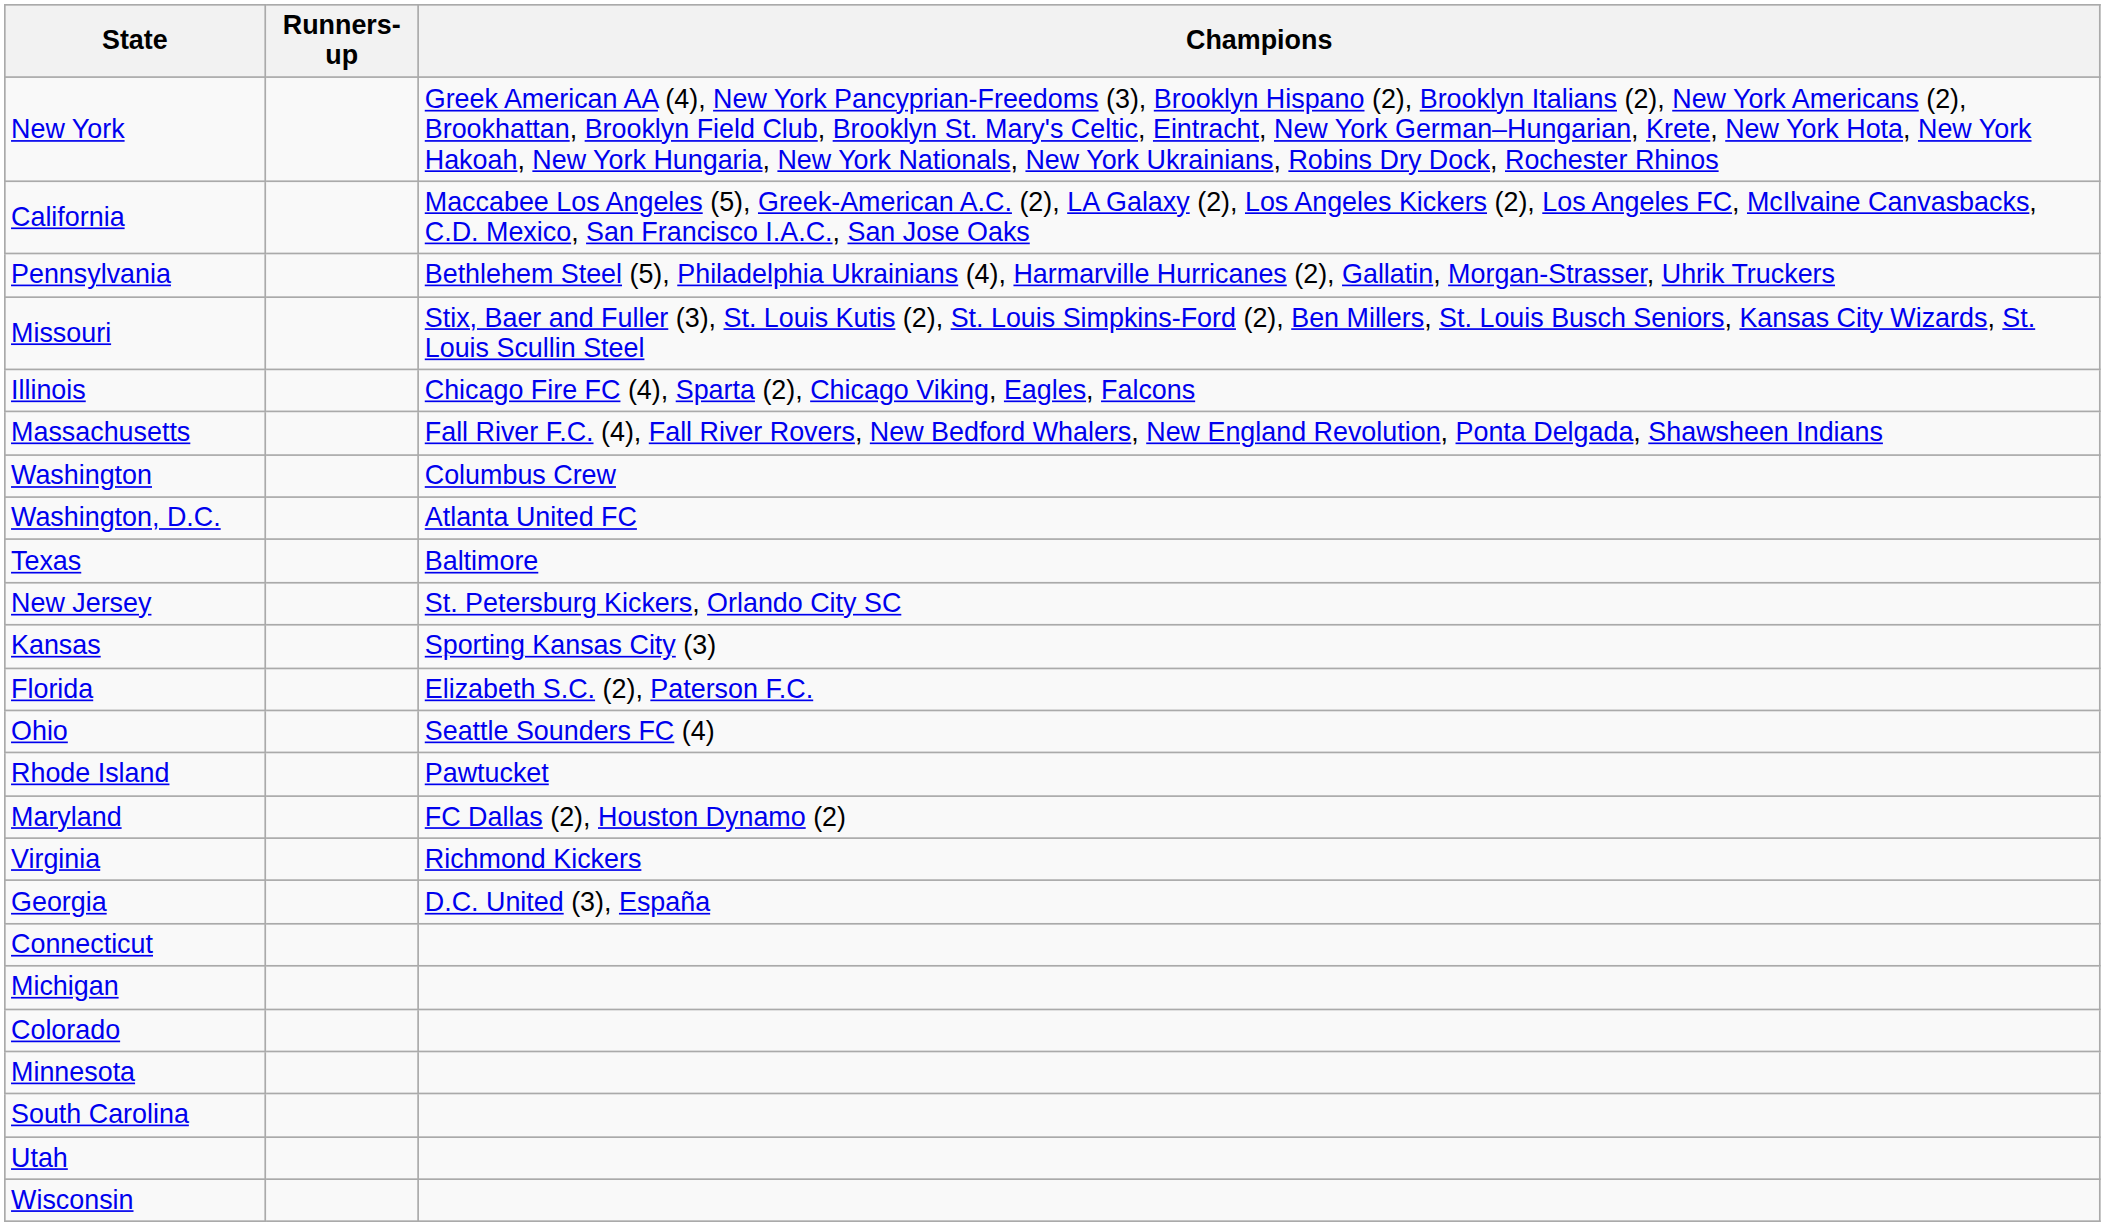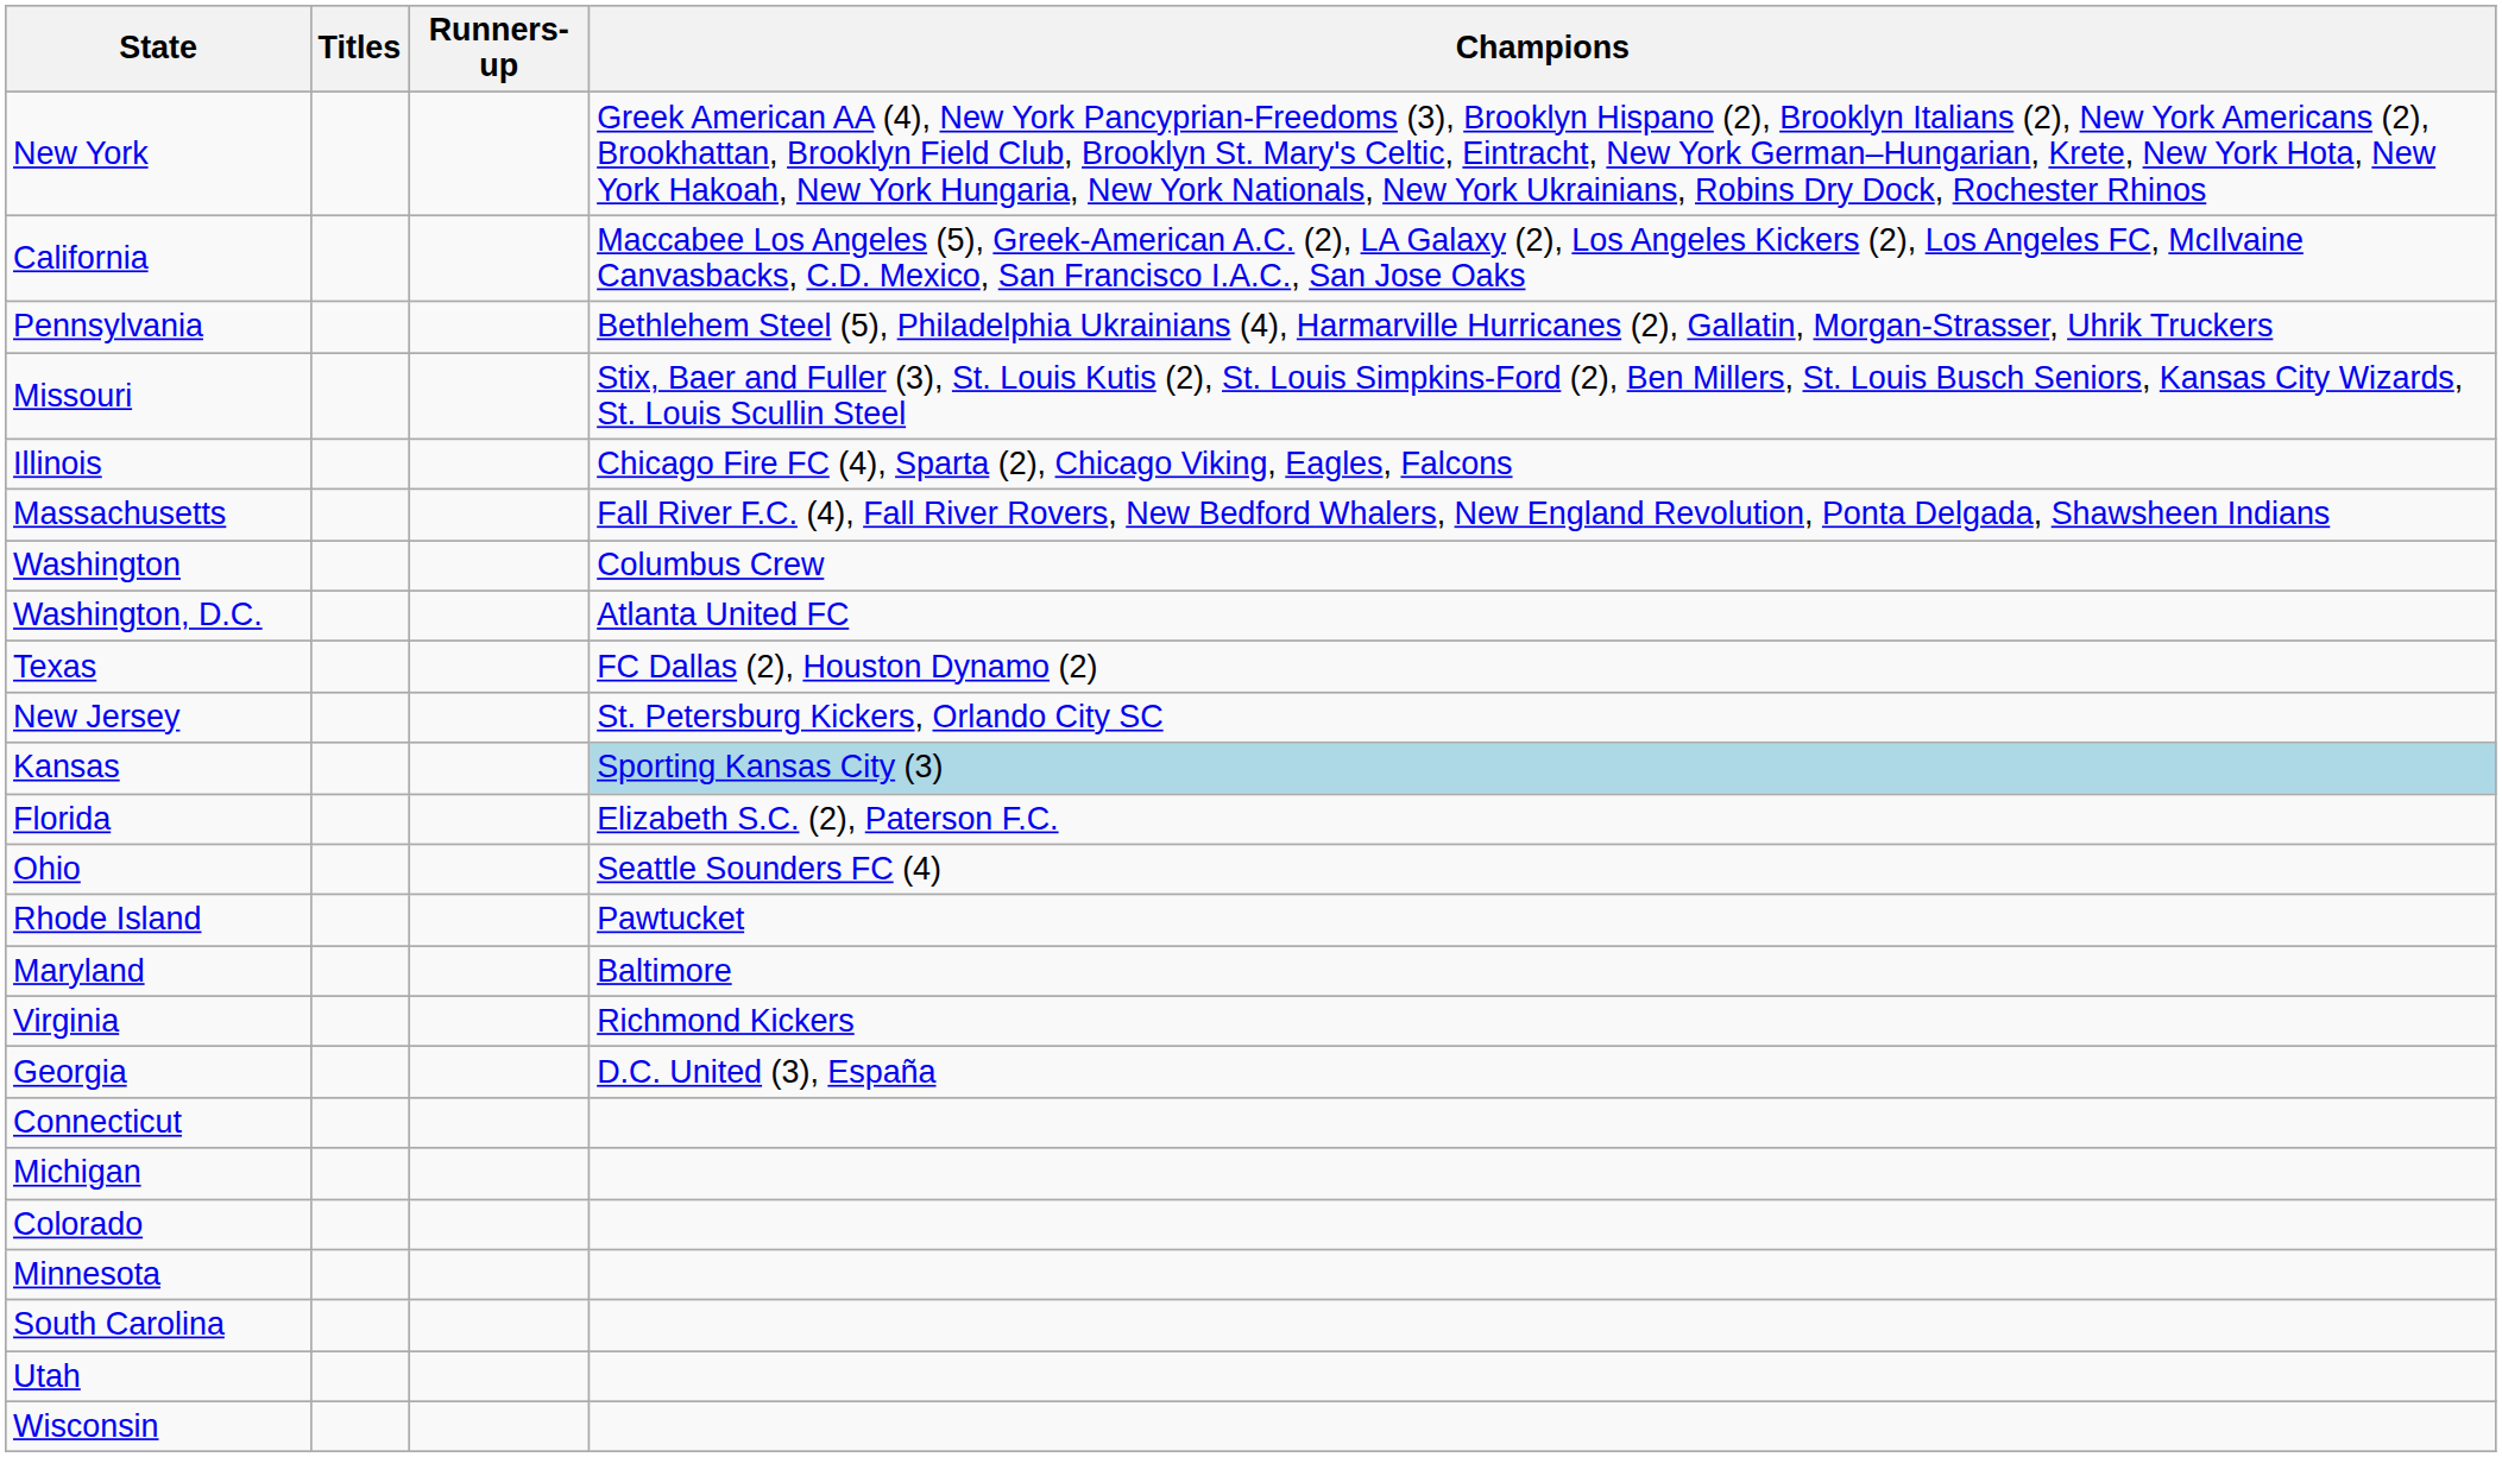+ column: Titles
Texas | Champions: Baltimore -> FC Dallas (2), Houston Dynamo (2)
Kansas | Champions: no background -> lightblue background
Maryland | Champions: FC Dallas (2), Houston Dynamo (2) -> Baltimore
